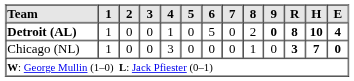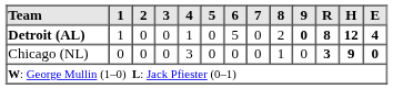Detroit (AL) | H: 10 -> 12
Chicago (NL) | 1: 1 -> 0
Chicago (NL) | H: 7 -> 9
